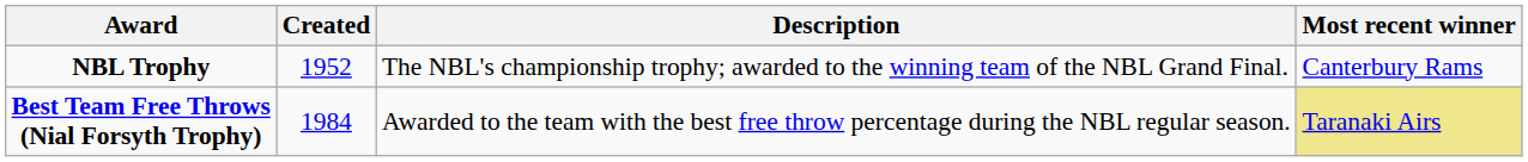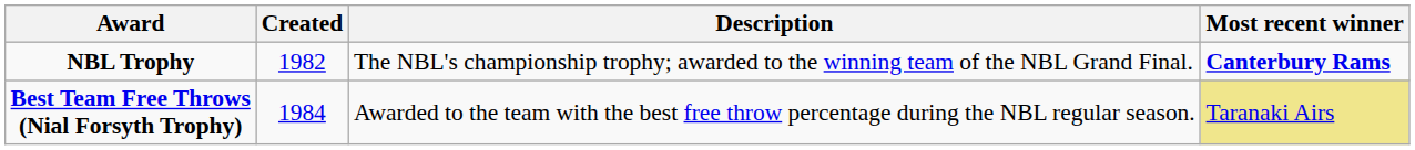NBL Trophy | Created: 1952 -> 1982
NBL Trophy | Most recent winner: normal -> bold
